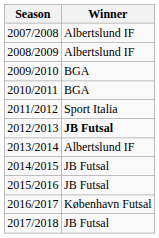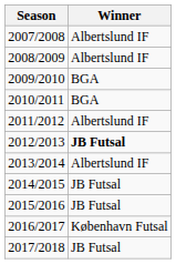2011/2012 | Winner: Sport Italia -> Albertslund IF
